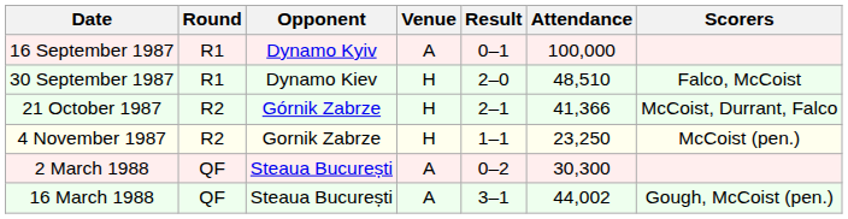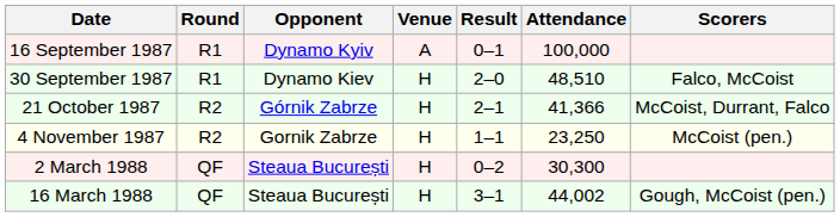2 March 1988 | Venue: A -> H
16 March 1988 | Venue: A -> H
